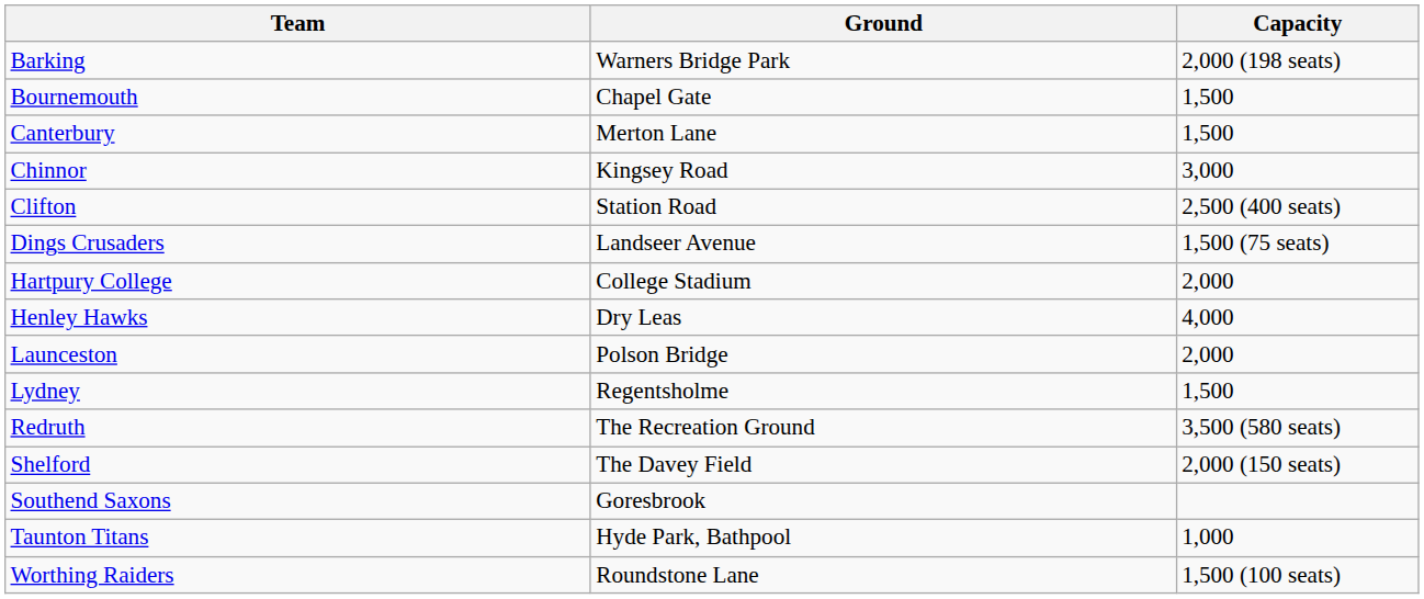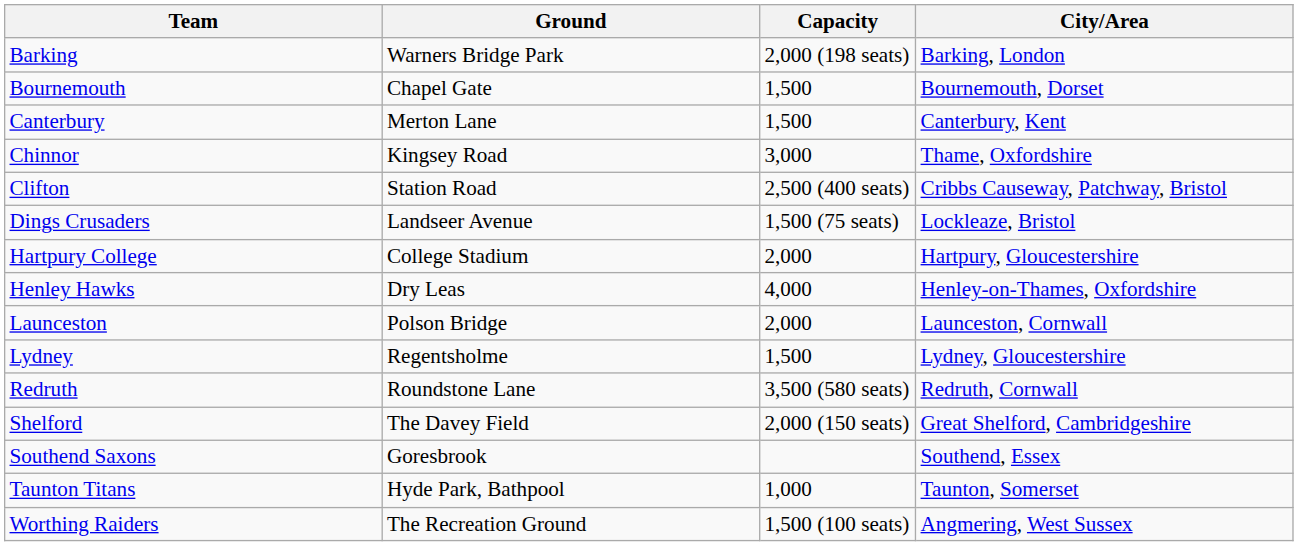+ column: City/Area | Barking, London | Bournemouth, Dorset | Canterbury, Kent | Thame, Oxfordshire | Cribbs Causeway, Patchway, Bristol | Lockleaze, Bristol | Hartpury, Gloucestershire | Henley-on-Thames, Oxfordshire | Launceston, Cornwall | Lydney, Gloucestershire | Redruth, Cornwall | Great Shelford, Cambridgeshire | Southend, Essex | Taunton, Somerset | Angmering, West Sussex
Redruth | Ground: The Recreation Ground -> Roundstone Lane
Worthing Raiders | Ground: Roundstone Lane -> The Recreation Ground
